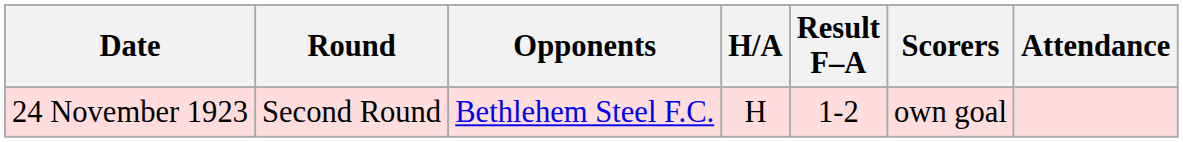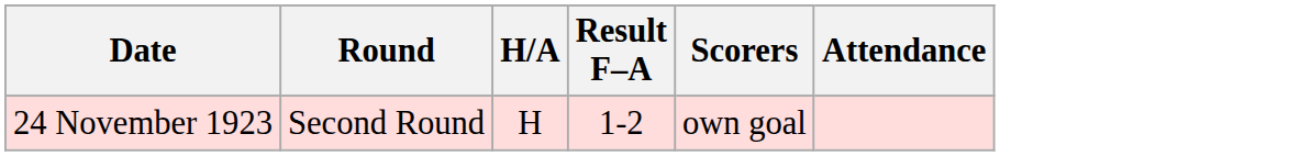- column: Opponents | Bethlehem Steel F.C.
